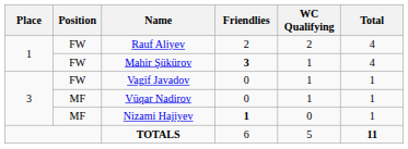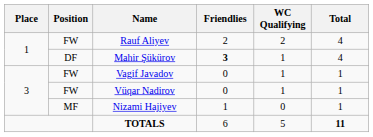Mahir Şükürov | Position: FW -> DF
Vüqar Nadirov | Position: MF -> FW
Nizami Hajiyev | Friendlies: bold -> normal
